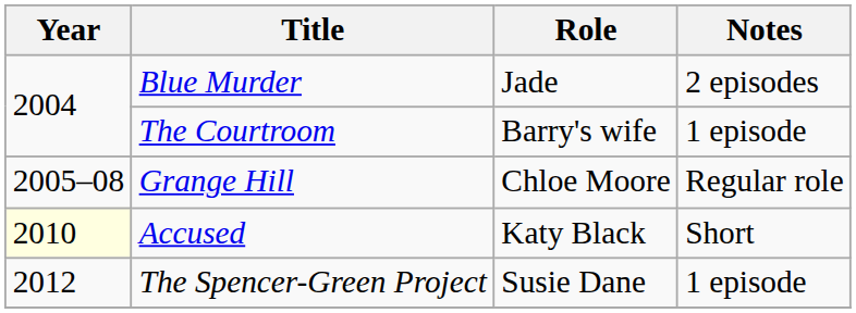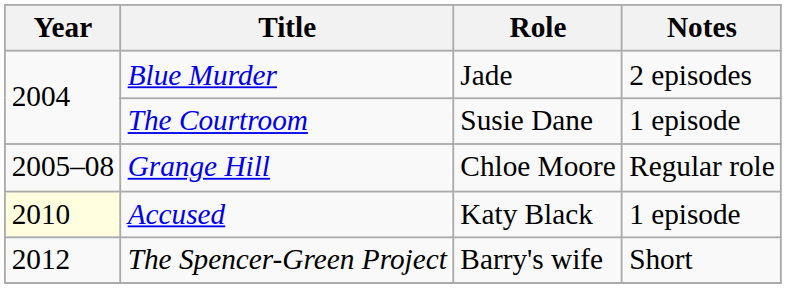The Courtroom | Role: Barry's wife -> Susie Dane
Accused | Notes: Short -> 1 episode
The Spencer-Green Project | Role: Susie Dane -> Barry's wife
The Spencer-Green Project | Notes: 1 episode -> Short
